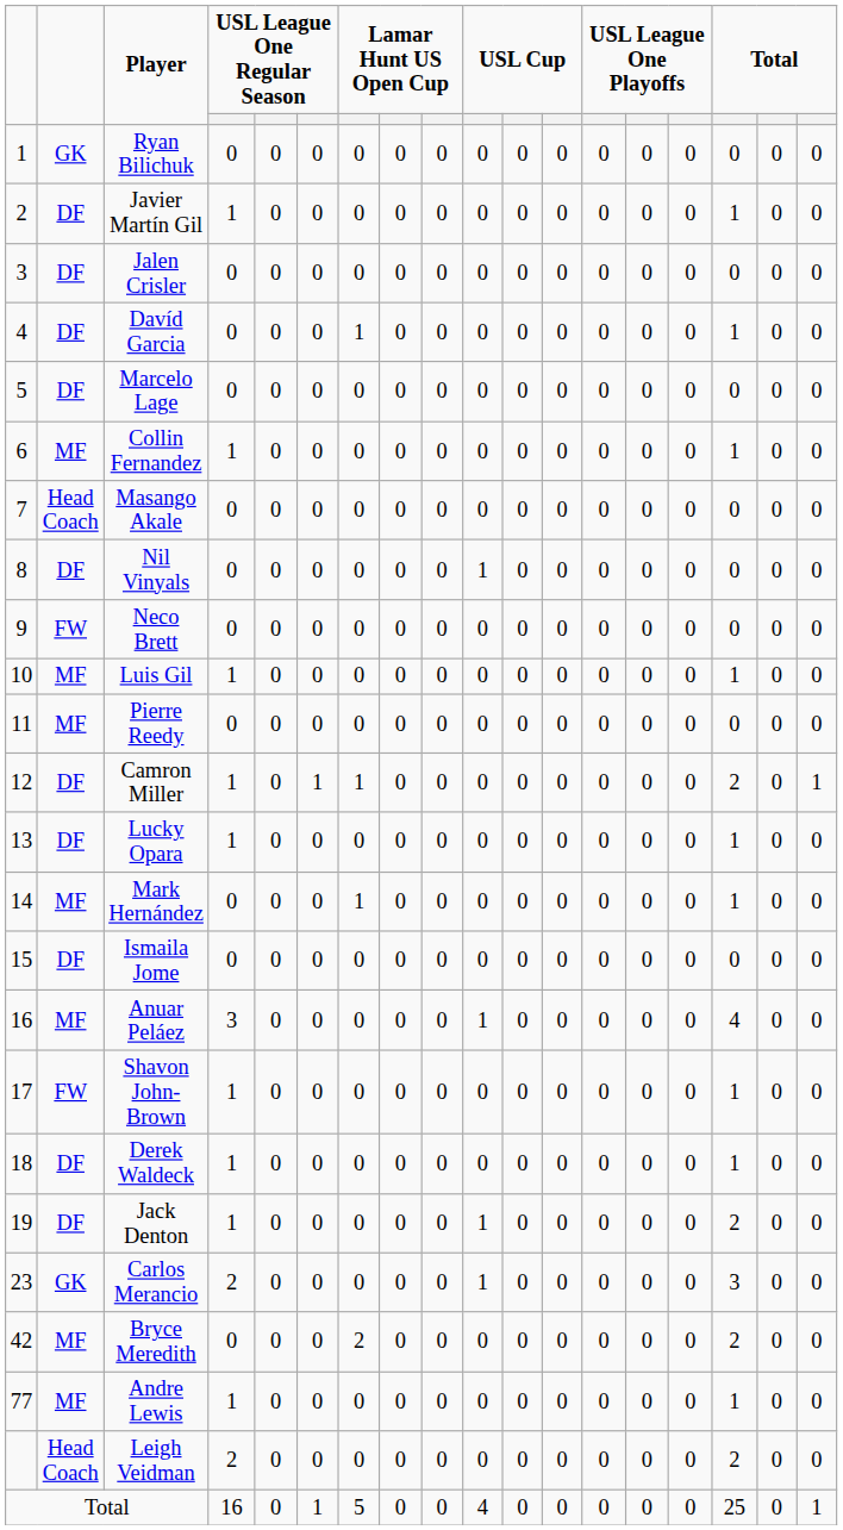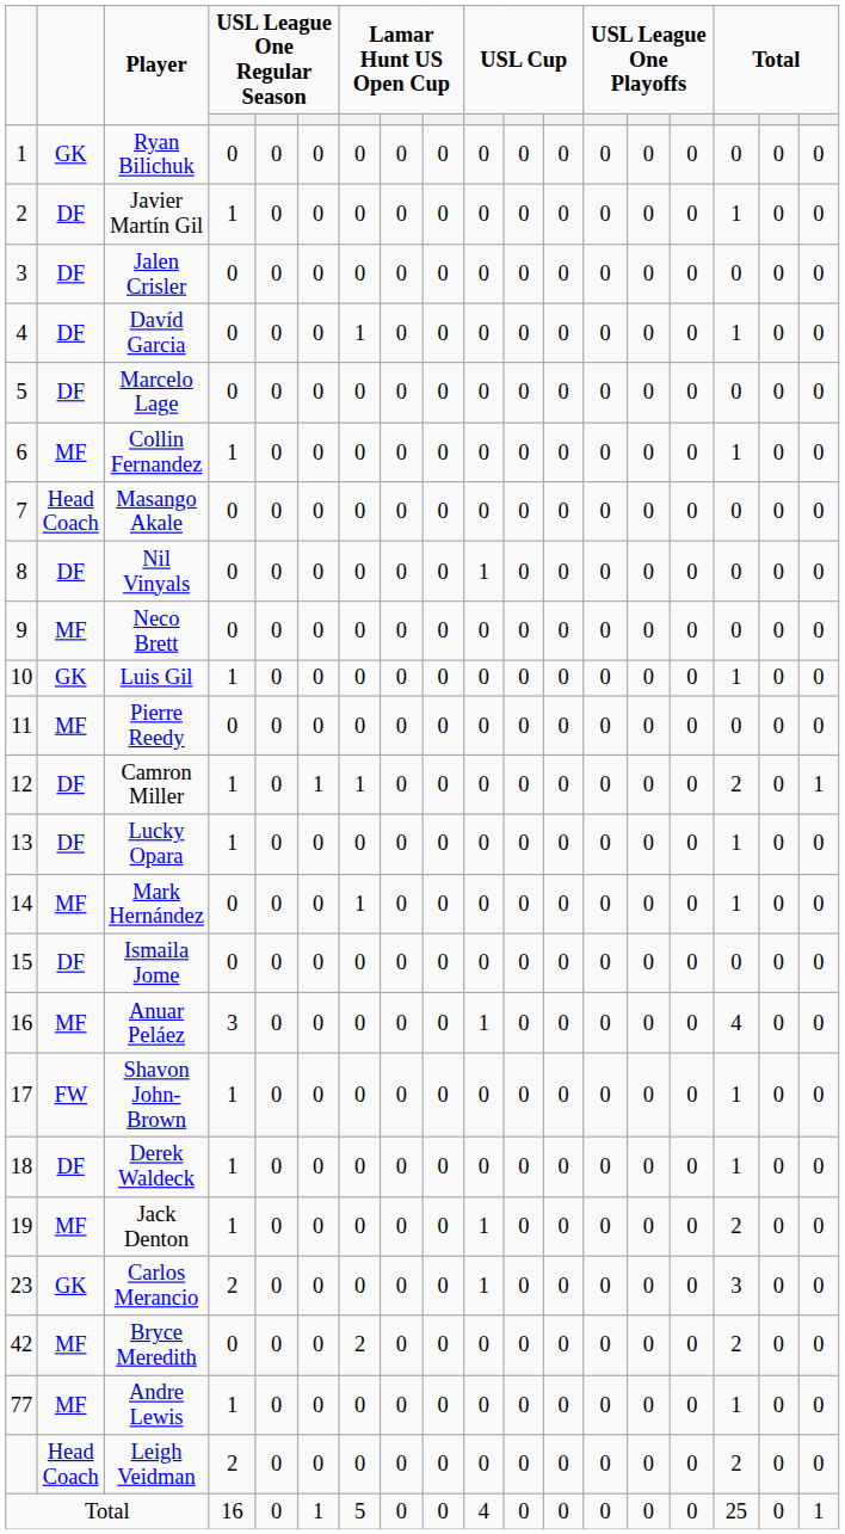Neco Brett | column 2: FW -> MF
Luis Gil | column 2: MF -> GK
Jack Denton | column 2: DF -> MF
